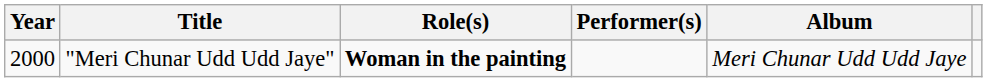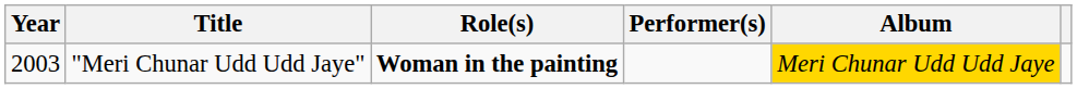"Meri Chunar Udd Udd Jaye" | Year: 2000 -> 2003
"Meri Chunar Udd Udd Jaye" | Album: no background -> gold background
